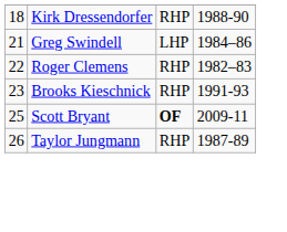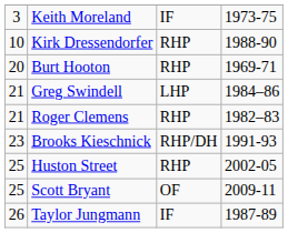+ row: 3 | Keith Moreland | IF | 1973-75
Kirk Dressendorfer | column 1: 18 -> 10
+ row: 20 | Burt Hooton | RHP | 1969-71
Roger Clemens | column 1: 22 -> 21
Brooks Kieschnick | column 3: RHP -> RHP/DH
+ row: 25 | Huston Street | RHP | 2002-05
Scott Bryant | column 3: bold -> normal
Taylor Jungmann | column 3: RHP -> IF
